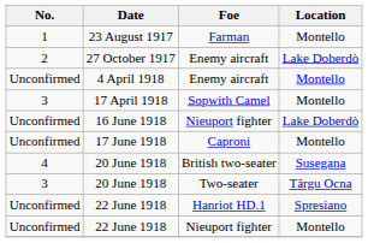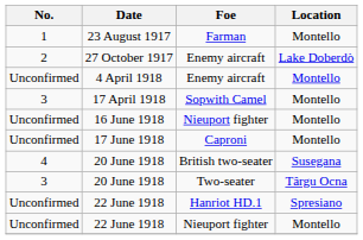16 June 1918 | Location: Lake Doberdò -> Montello
